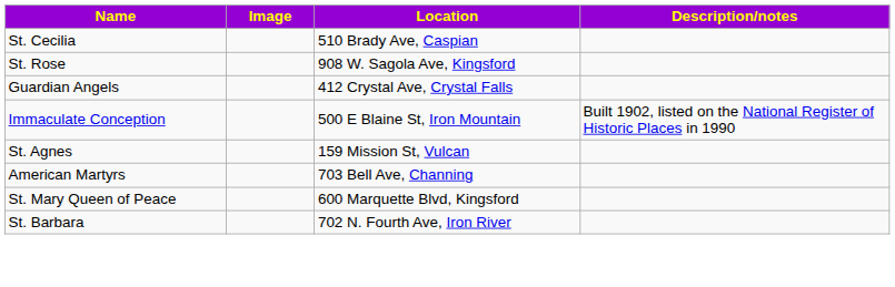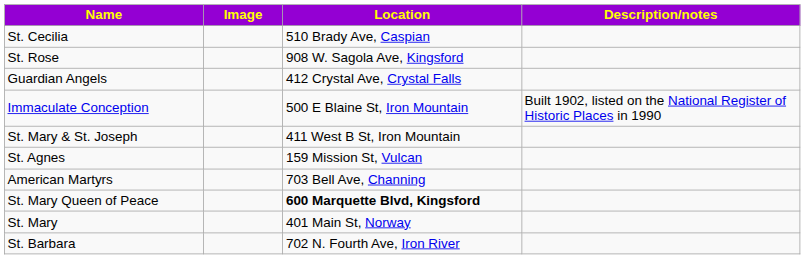+ row: St. Mary & St. Joseph | 411 West B St, Iron Mountain
St. Mary Queen of Peace | Location: normal -> bold
+ row: St. Mary | 401 Main St, Norway
